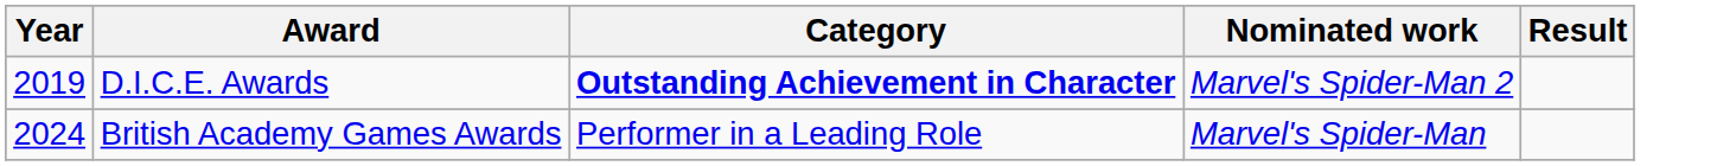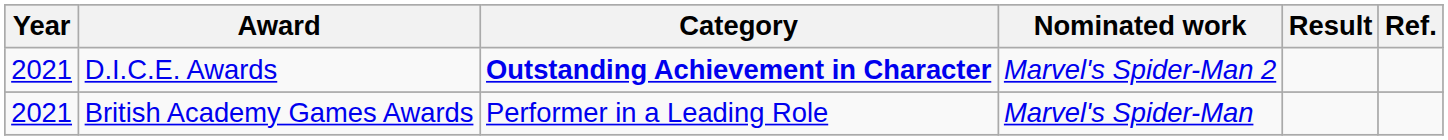+ column: Ref.
D.I.C.E. Awards | Year: 2019 -> 2021
British Academy Games Awards | Year: 2024 -> 2021
